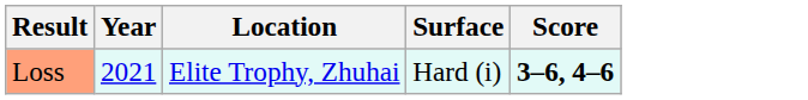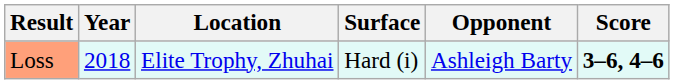+ column: Opponent | Ashleigh Barty
Loss | Year: 2021 -> 2018
